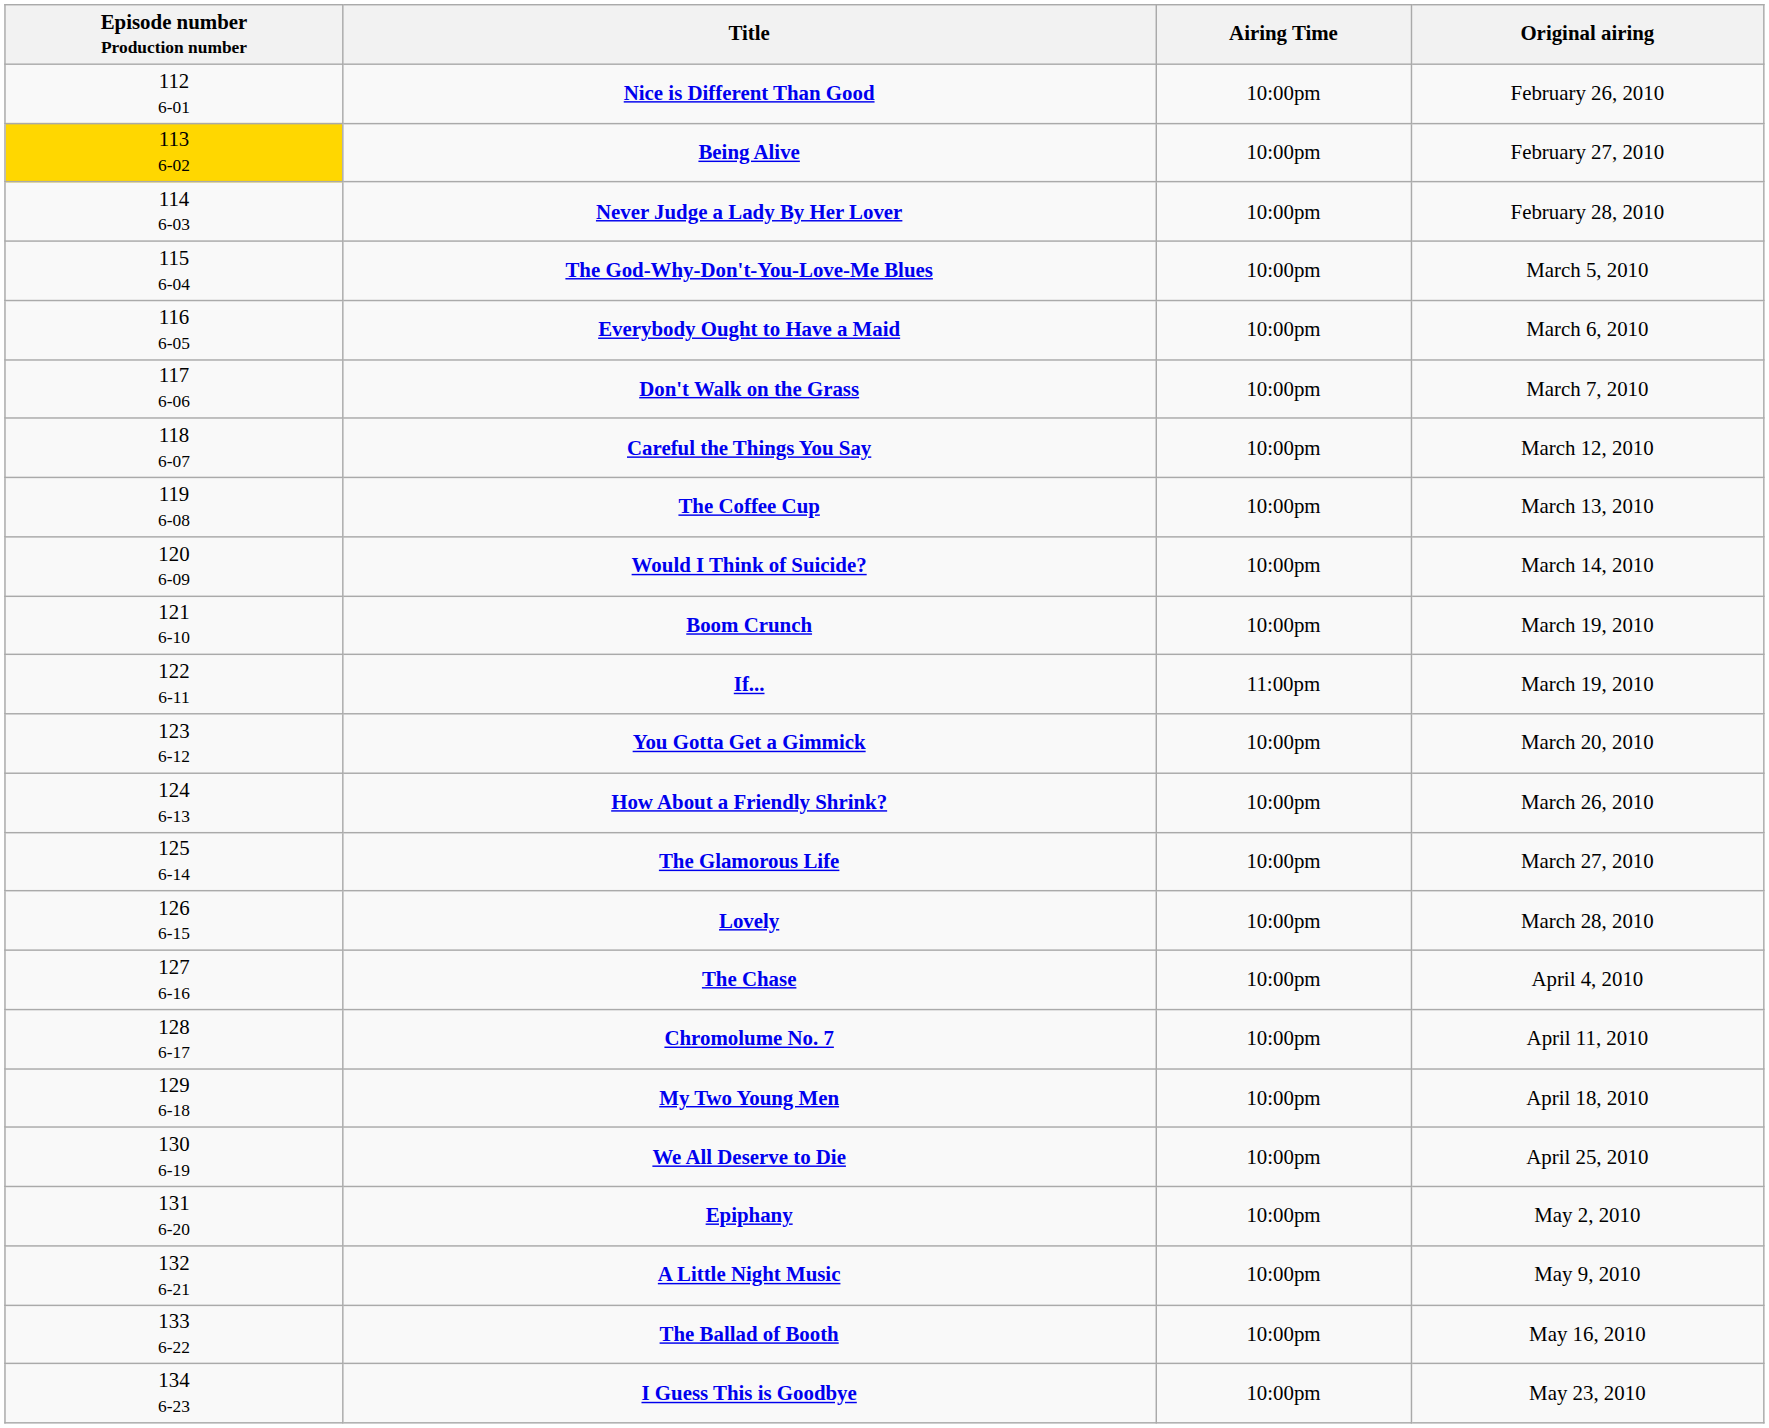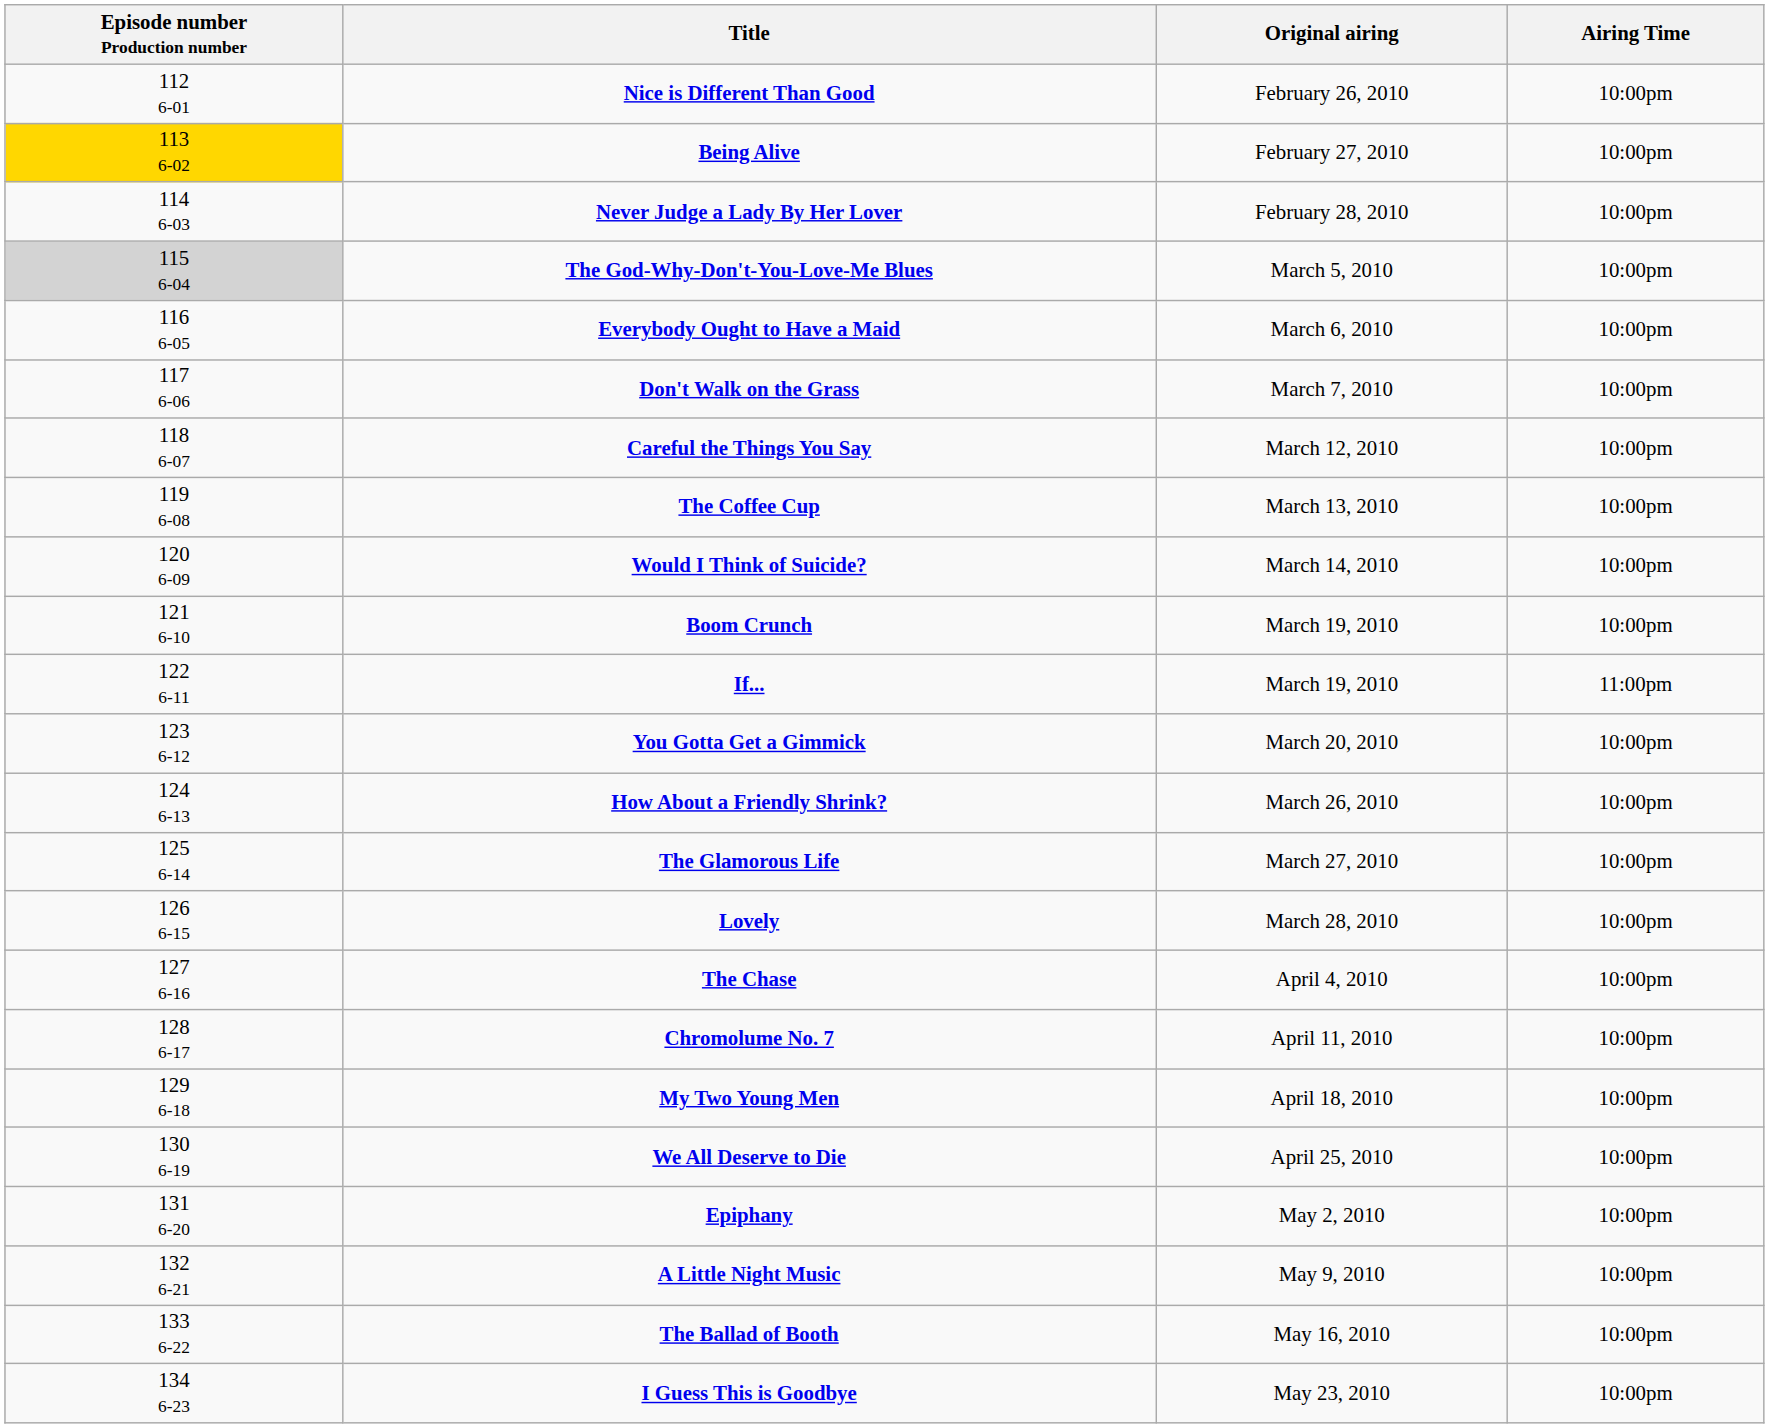columns swapped: Original airing <-> Airing Time
The God-Why-Don't-You-Love-Me Blues | Episode number Production number: no background -> lightgrey background
